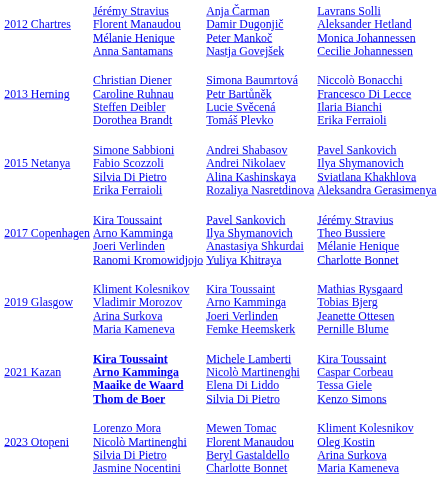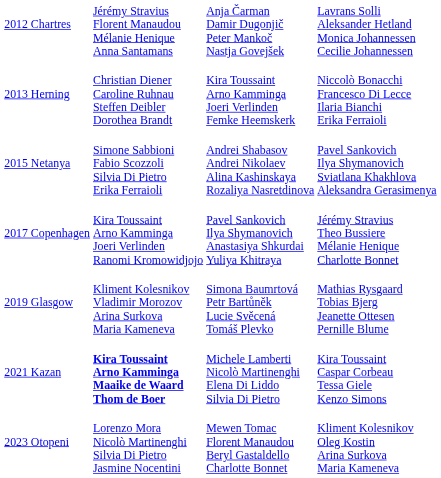2013 Herning | column 3: Simona Baumrtová Petr Bartůněk Lucie Svěcená Tomáš Plevko -> Kira Toussaint Arno Kamminga Joeri Verlinden Femke Heemskerk
2019 Glasgow | column 3: Kira Toussaint Arno Kamminga Joeri Verlinden Femke Heemskerk -> Simona Baumrtová Petr Bartůněk Lucie Svěcená Tomáš Plevko
